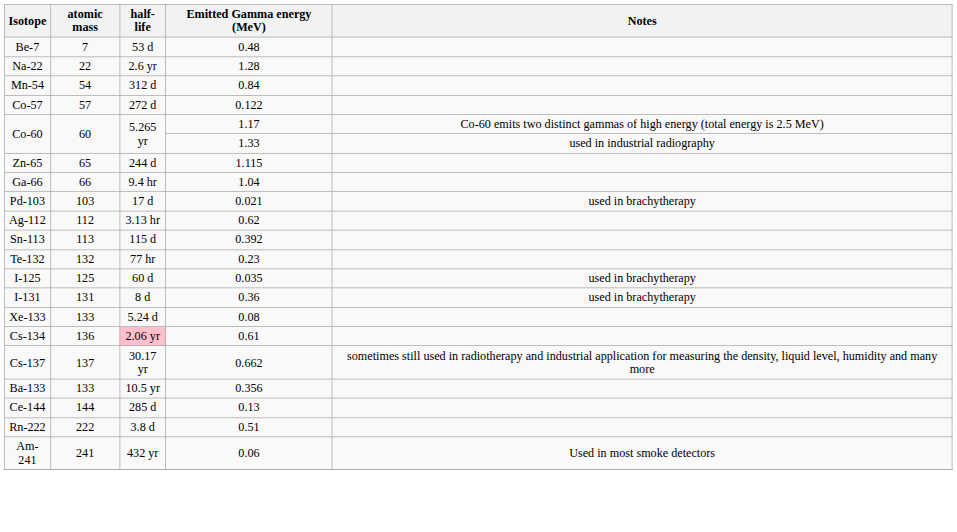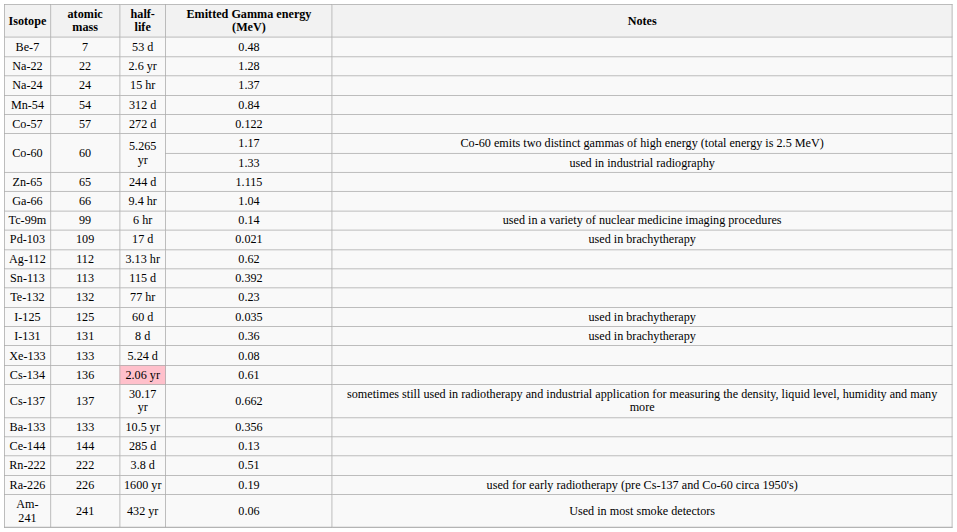+ row: Na-24 | 24 | 15 hr | 1.37
+ row: Tc-99m | 99 | 6 hr | 0.14 | used in a variety of nuclear medicine imaging procedures
Pd-103 | atomic mass: 103 -> 109
+ row: Ra-226 | 226 | 1600 yr | 0.19 | used for early radiotherapy (pre Cs-137 and Co-60 circa 1950's)
